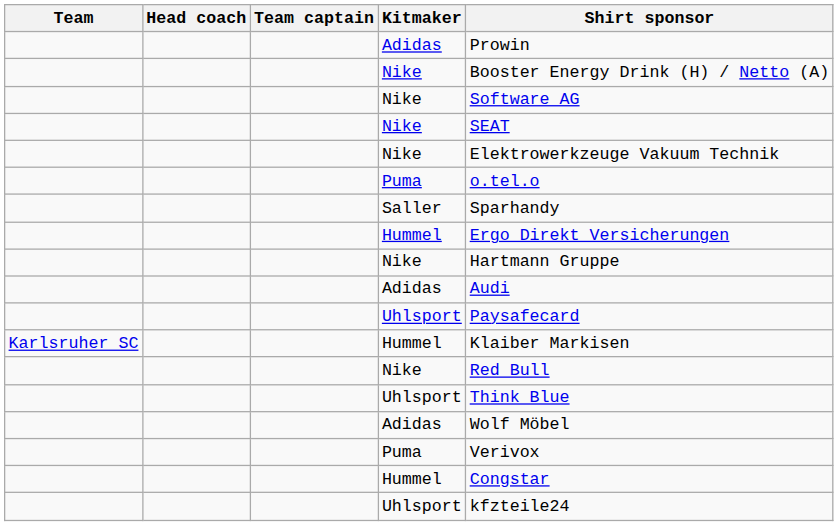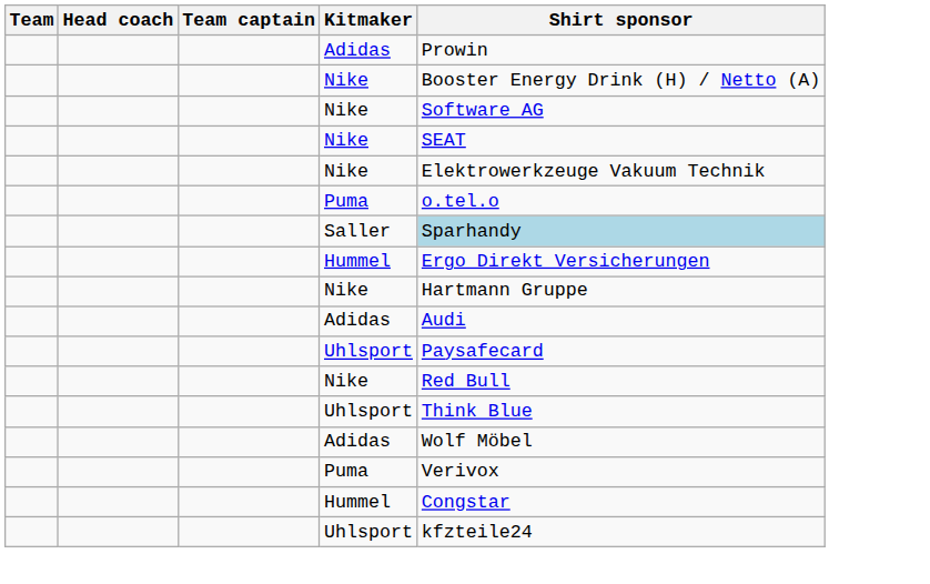Saller | Shirt sponsor: no background -> lightblue background
- row: Karlsruher SC | Hummel | Klaiber Markisen
